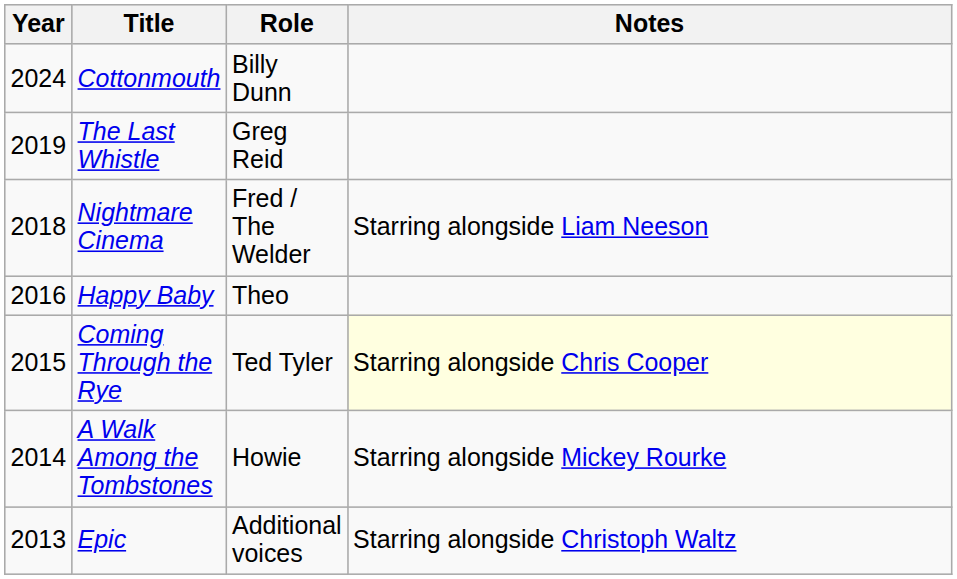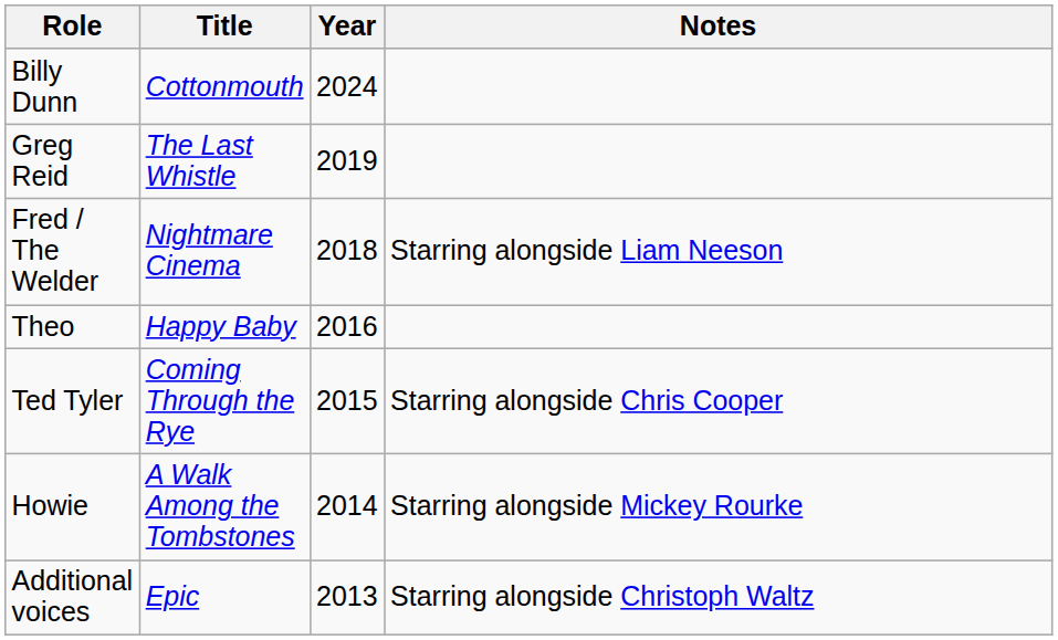columns swapped: Year <-> Role
Coming Through the Rye | Notes: lightyellow background -> no background
